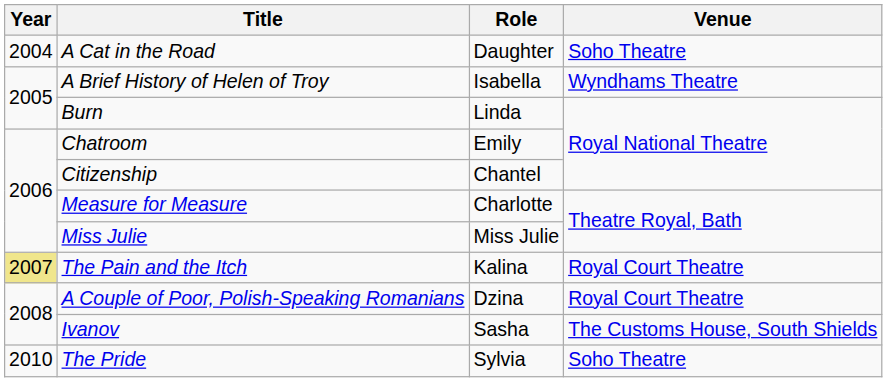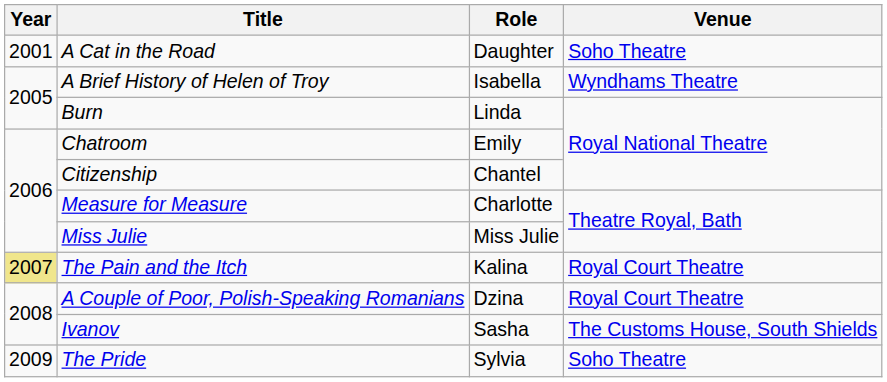A Cat in the Road | Year: 2004 -> 2001
The Pride | Year: 2010 -> 2009
